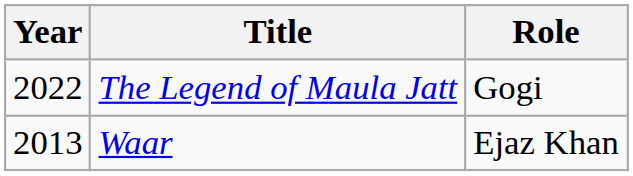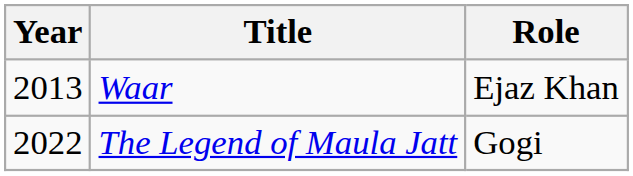rows swapped: Waar <-> The Legend of Maula Jatt
